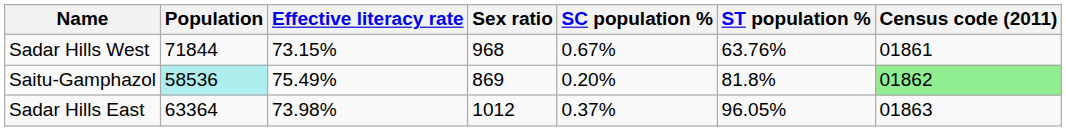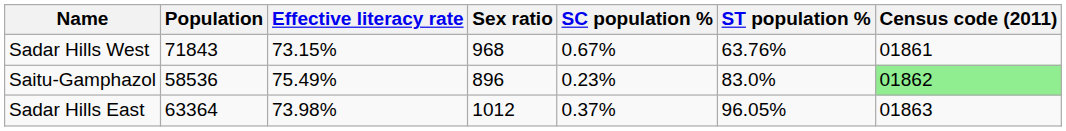Sadar Hills West | Population: 71844 -> 71843
Saitu-Gamphazol | Population: paleturquoise background -> no background
Saitu-Gamphazol | Sex ratio: 869 -> 896
Saitu-Gamphazol | SC population %: 0.20% -> 0.23%
Saitu-Gamphazol | ST population %: 81.8% -> 83.0%
